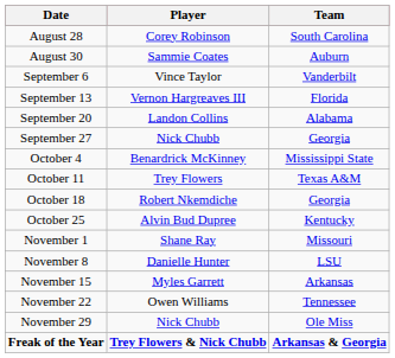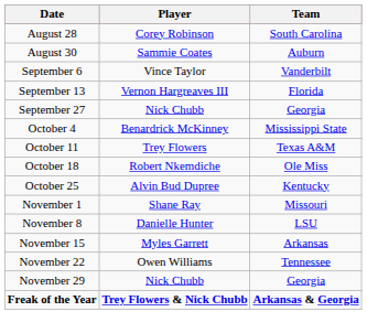- row: September 20 | Landon Collins | Alabama
October 18 | Team: Georgia -> Ole Miss
November 29 | Team: Ole Miss -> Georgia
